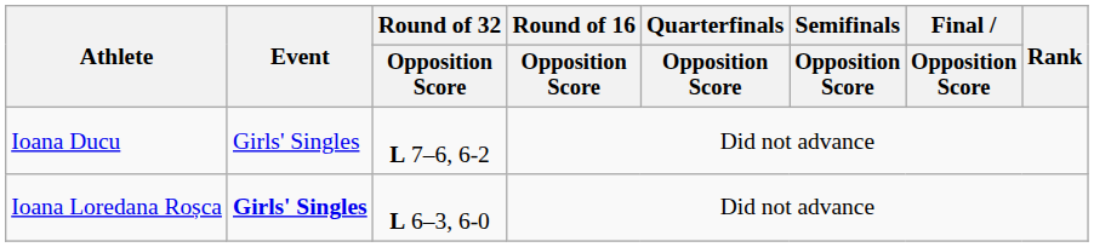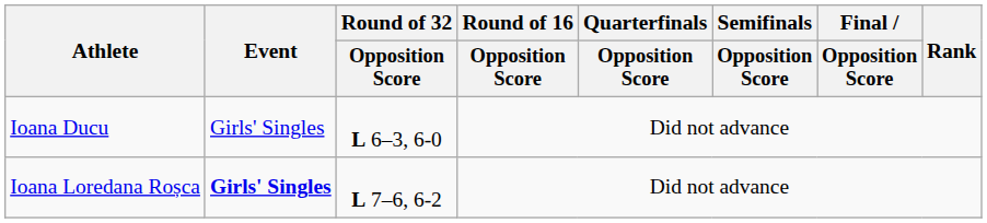Ioana Ducu | Round of 32 / Opposition Score: L 7–6, 6-2 -> L 6–3, 6-0
Ioana Loredana Roșca | Round of 32 / Opposition Score: L 6–3, 6-0 -> L 7–6, 6-2
